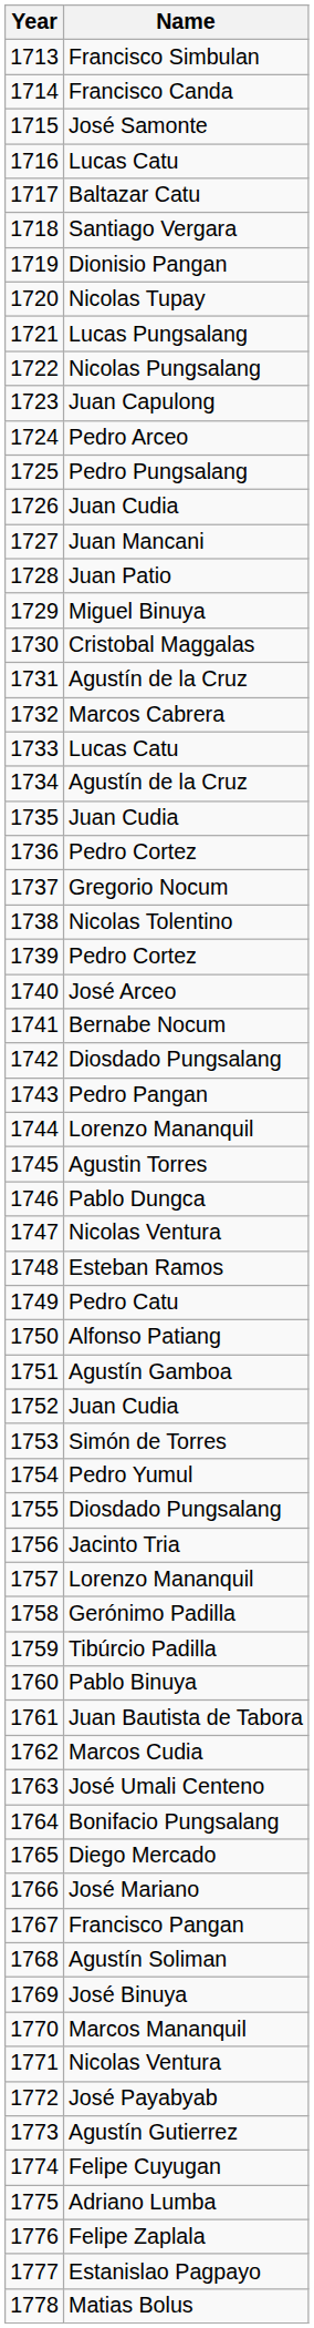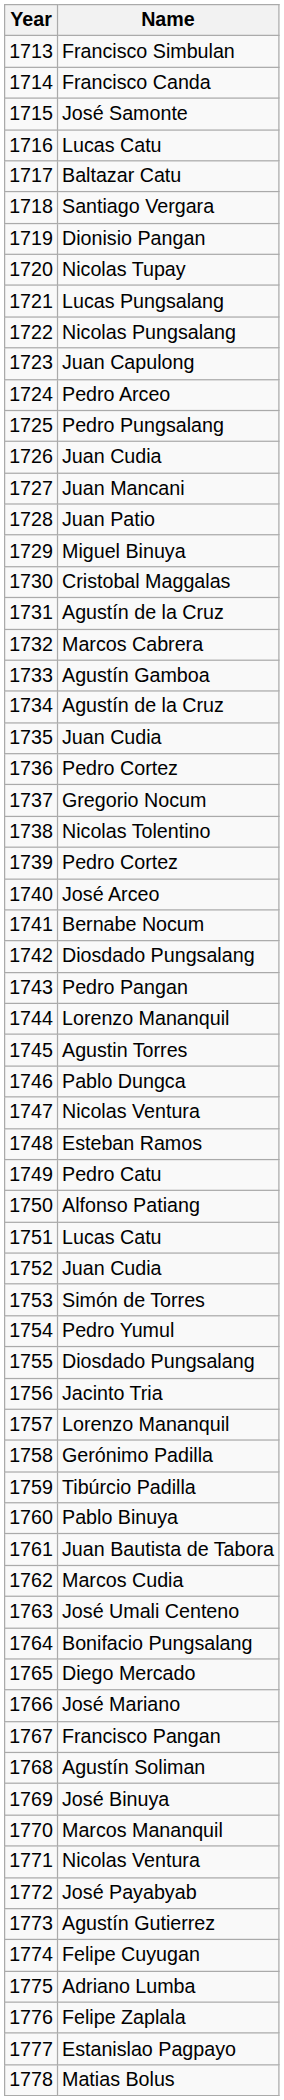1733 | Name: Lucas Catu -> Agustín Gamboa
1751 | Name: Agustín Gamboa -> Lucas Catu
